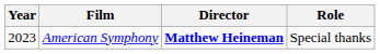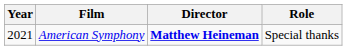American Symphony | Year: 2023 -> 2021
